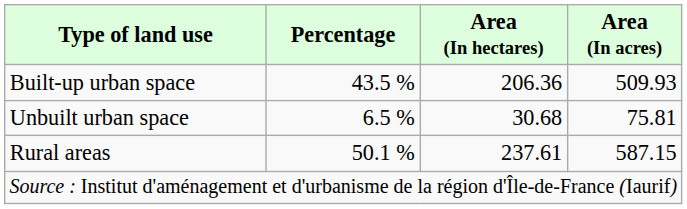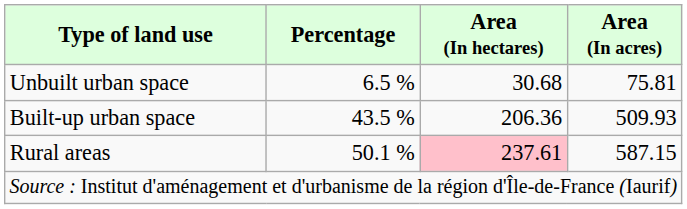rows swapped: Built-up urban space <-> Unbuilt urban space
Rural areas | Area (In hectares): no background -> pink background
